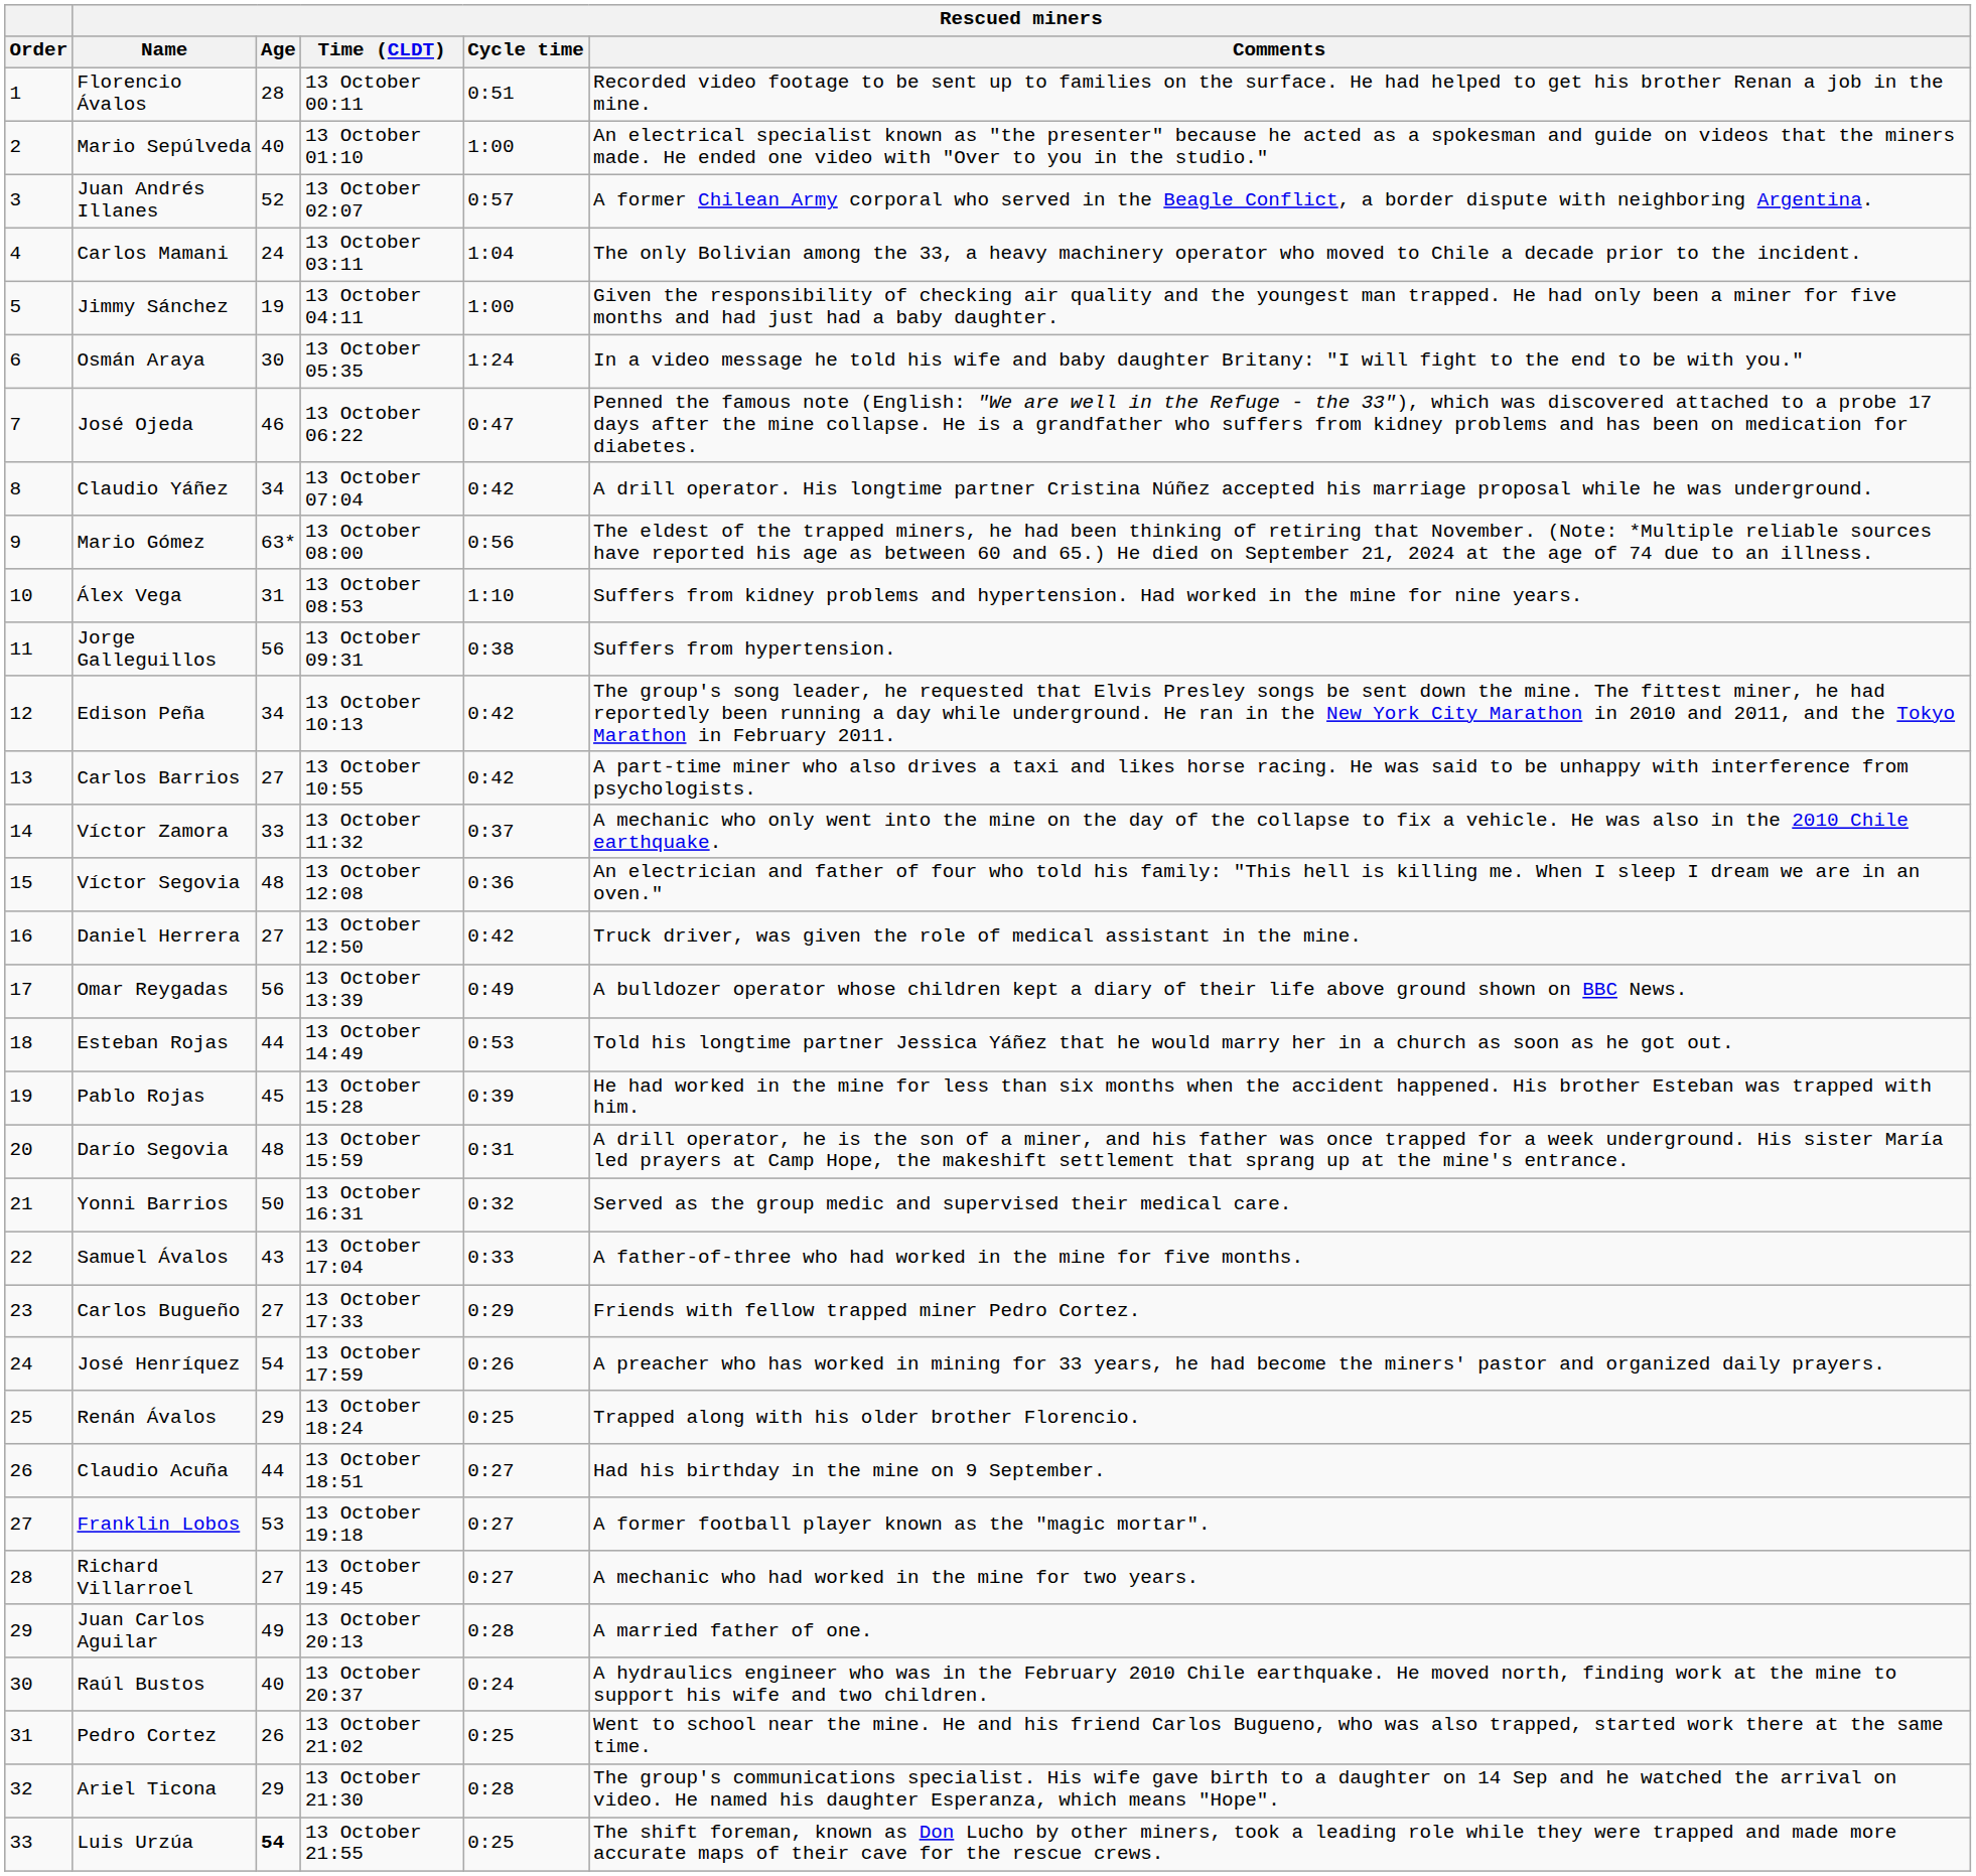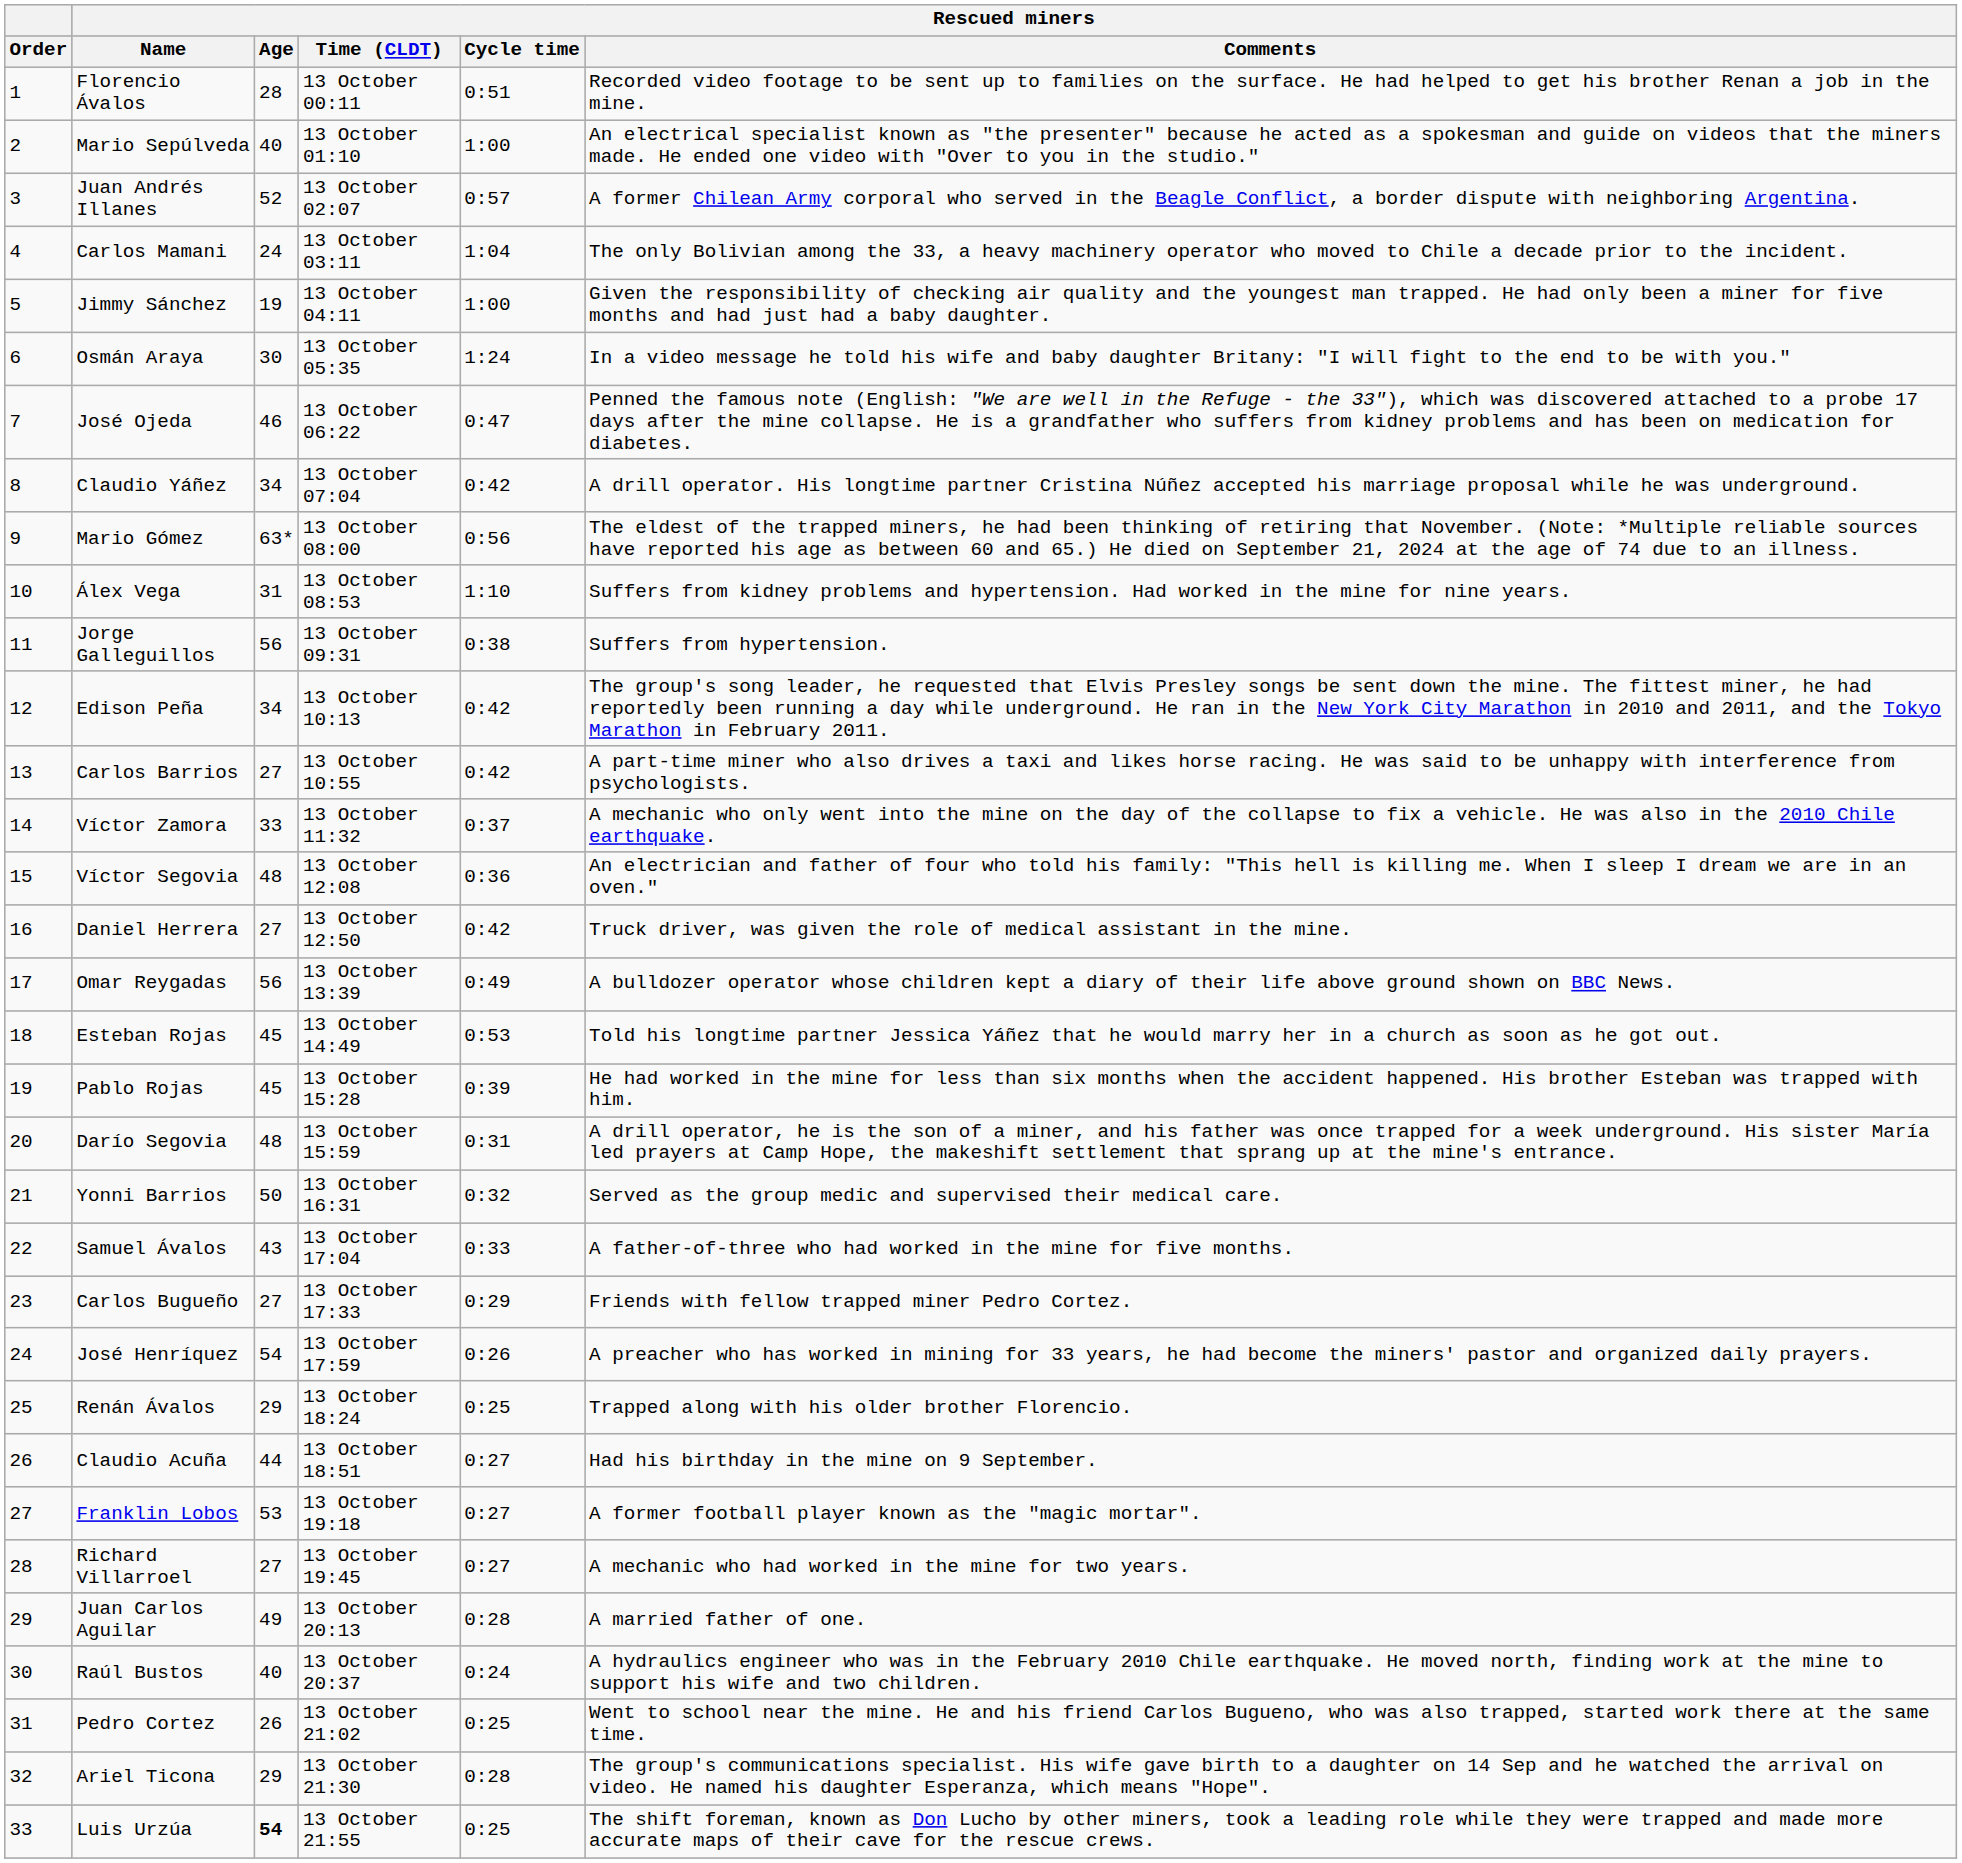Esteban Rojas | Rescued miners / Age: 44 -> 45
